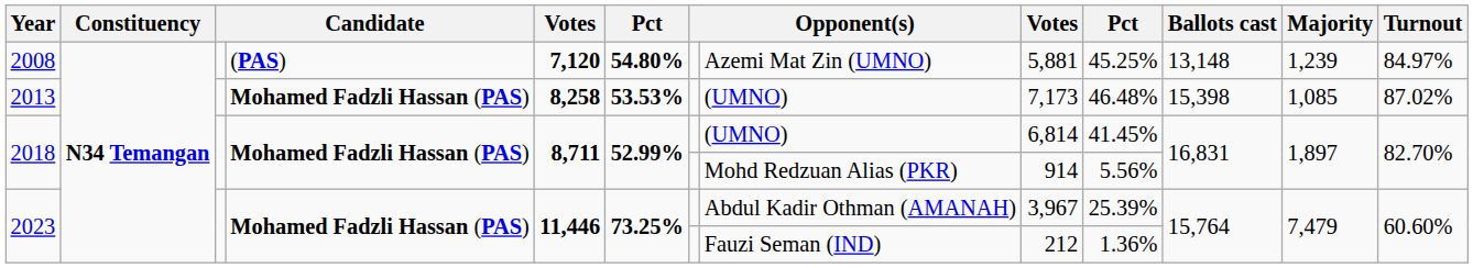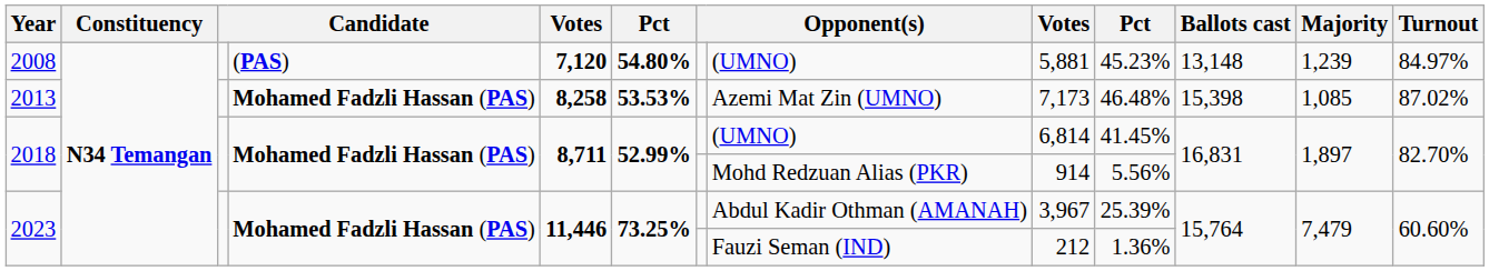2008 | column 8: Azemi Mat Zin (UMNO) -> (UMNO)
2008 | column 10: 45.25% -> 45.23%
2013 | column 8: (UMNO) -> Azemi Mat Zin (UMNO)
